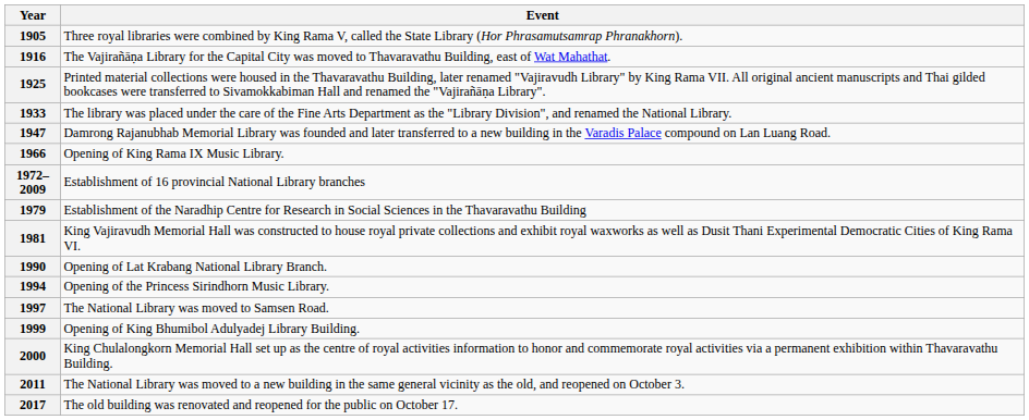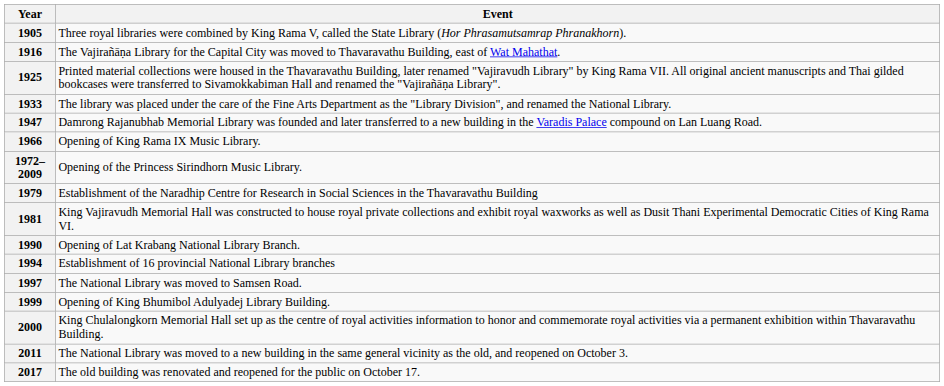1972–2009 | Event: Establishment of 16 provincial National Library branches -> Opening of the Princess Sirindhorn Music Library.
1994 | Event: Opening of the Princess Sirindhorn Music Library. -> Establishment of 16 provincial National Library branches
